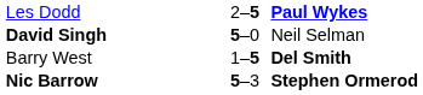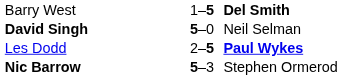rows swapped: Les Dodd <-> Barry West
Nic Barrow | column 3: bold -> normal
